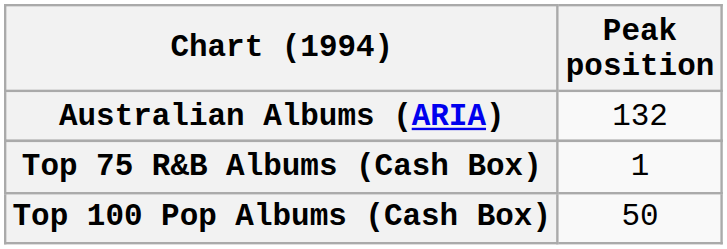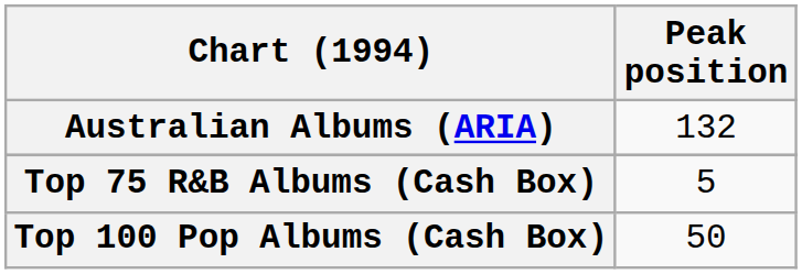Top 75 R&B Albums (Cash Box) | Peak position: 1 -> 5
